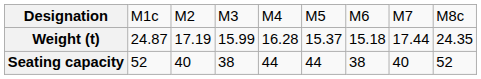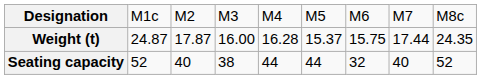Weight (t) | column 3: 17.19 -> 17.87
Weight (t) | column 4: 15.99 -> 16.00
Weight (t) | column 7: 15.18 -> 15.75
Seating capacity | column 7: 38 -> 32
